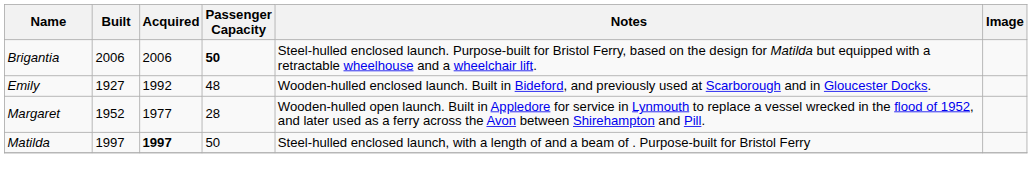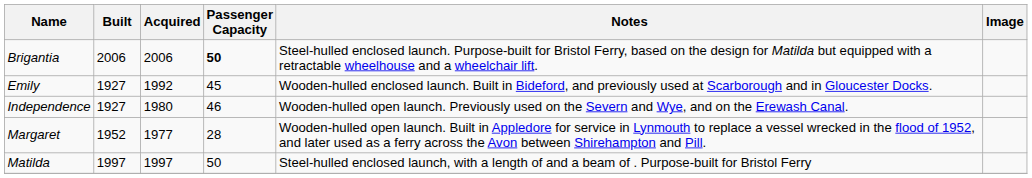Emily | Passenger Capacity: 48 -> 45
+ row: Independence | 1927 | 1980 | 46 | Wooden-hulled open launch. Previously used on the Severn and Wye, and on the Erewash Canal.
Matilda | Acquired: bold -> normal
